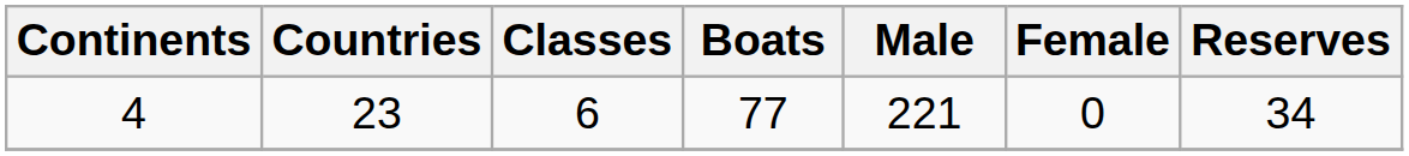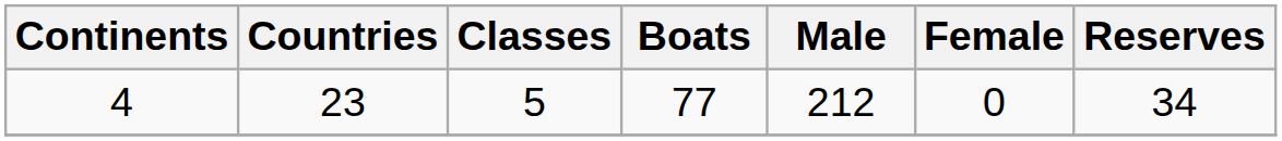4 | Classes: 6 -> 5
4 | Male: 221 -> 212
